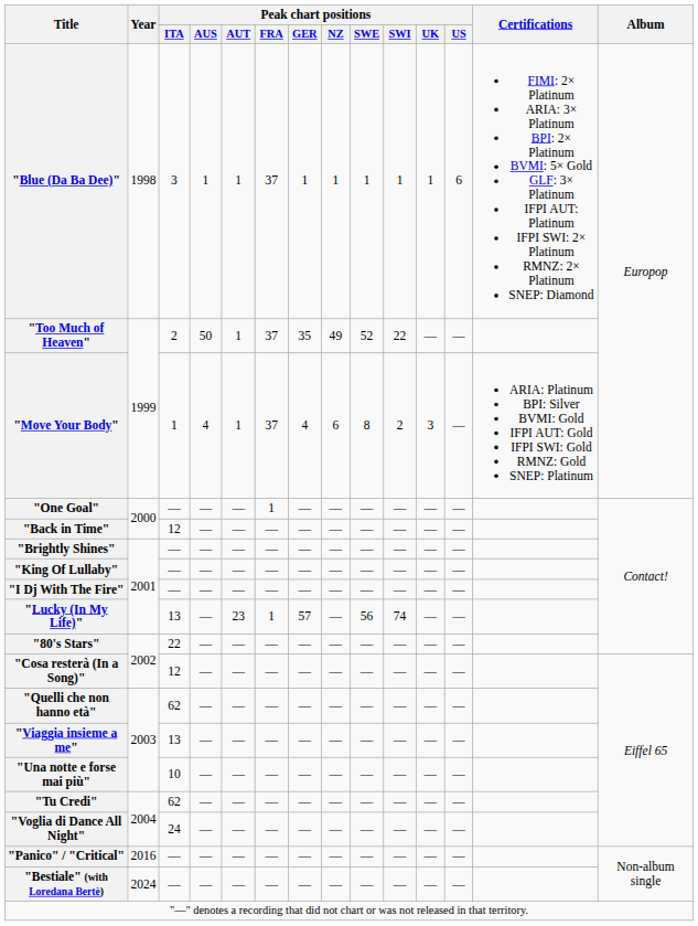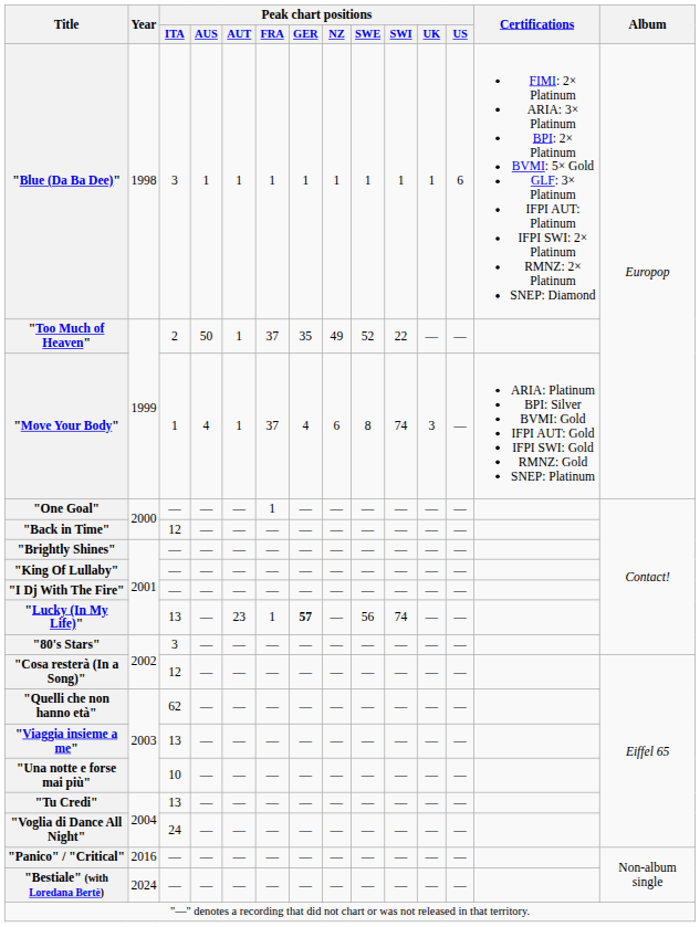"Blue (Da Ba Dee)" | Peak chart positions / FRA: 37 -> 1
"Move Your Body" | Peak chart positions / SWI: 2 -> 74
"Lucky (In My Life)" | Peak chart positions / GER: normal -> bold
"80's Stars" | Peak chart positions / ITA: 22 -> 3
"Tu Credi" | Peak chart positions / ITA: 62 -> 13
